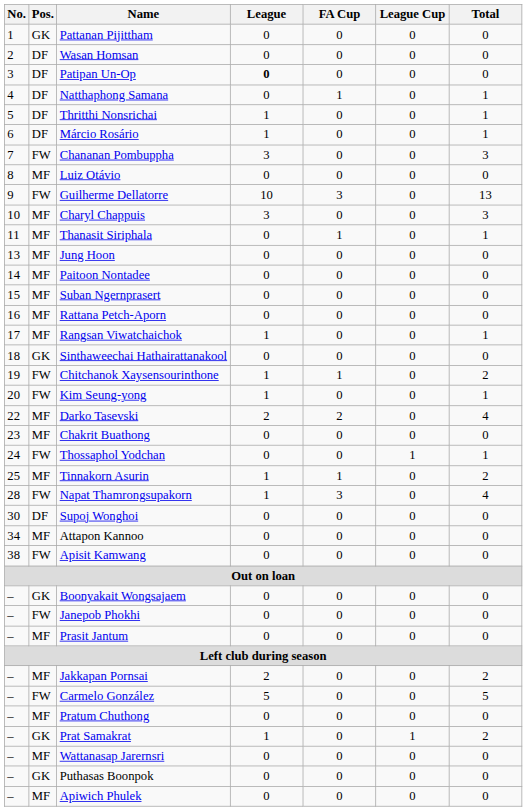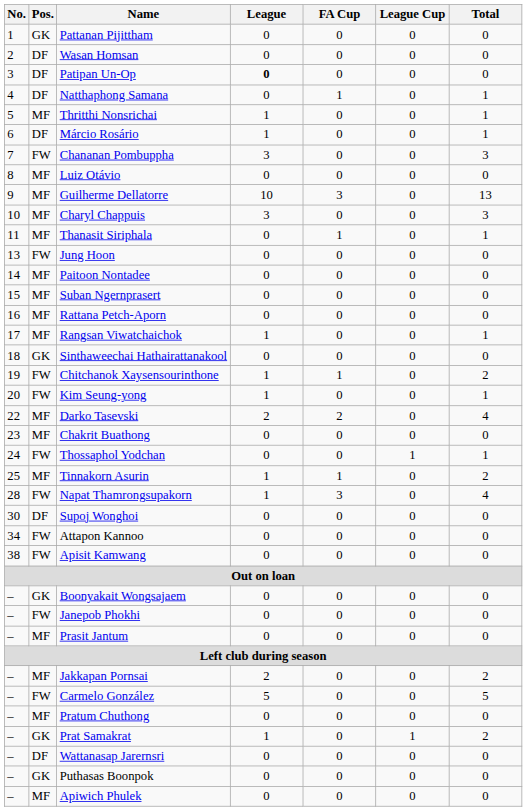Thritthi Nonsrichai | Pos.: DF -> MF
Guilherme Dellatorre | Pos.: FW -> MF
Jung Hoon | Pos.: MF -> FW
Attapon Kannoo | Pos.: MF -> FW
Wattanasap Jarernsri | Pos.: MF -> DF
